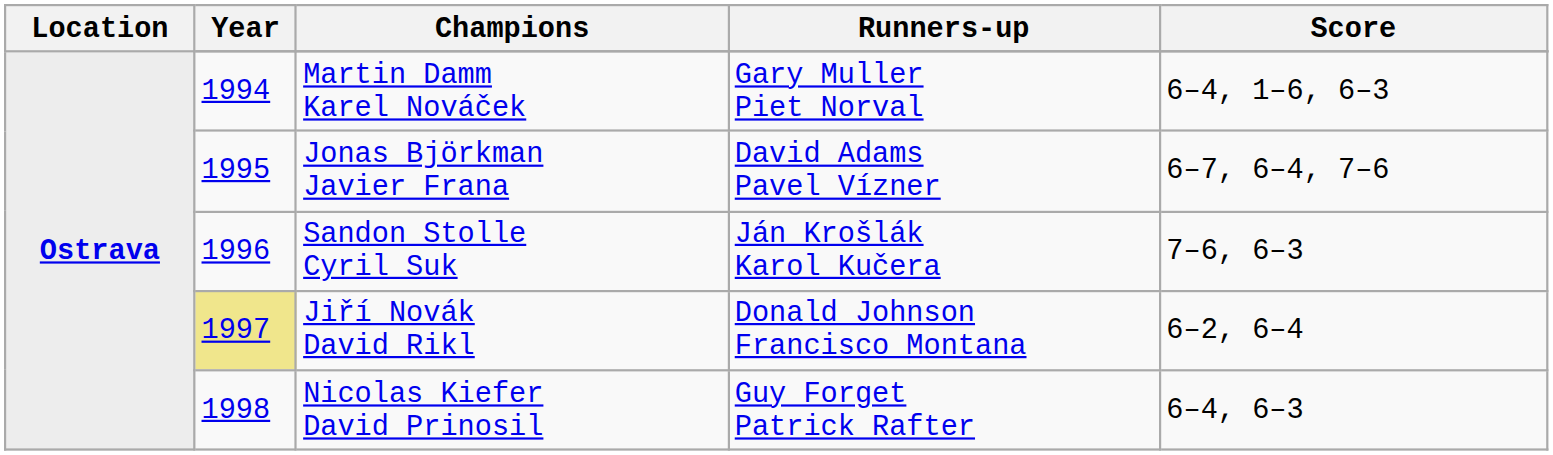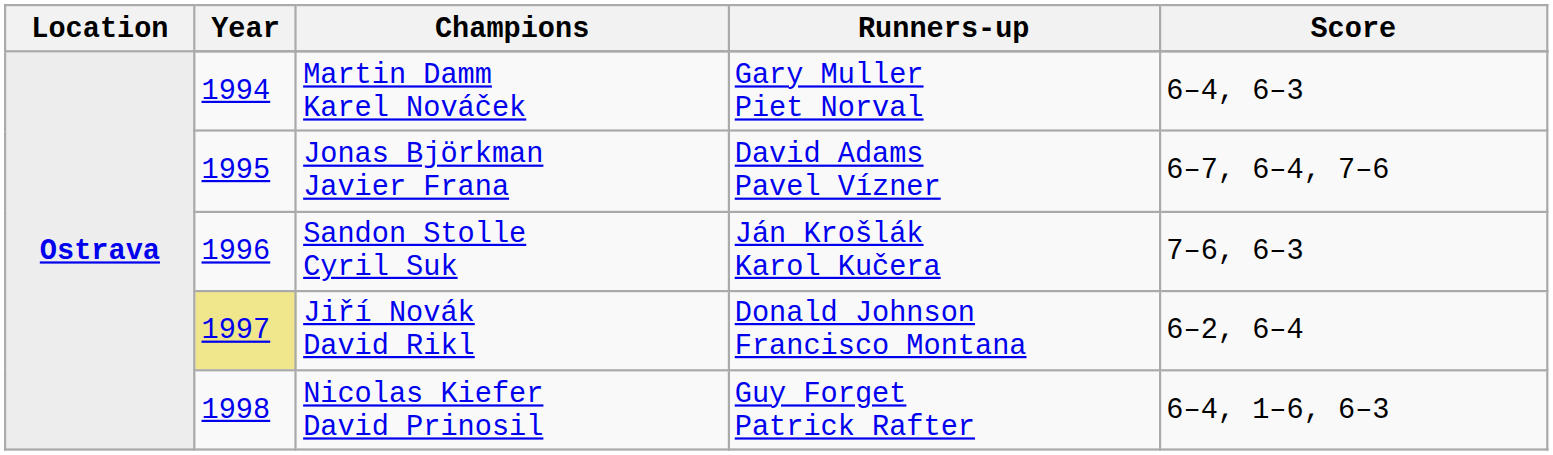Martin Damm Karel Nováček | Score: 6–4, 1–6, 6–3 -> 6–4, 6–3
Nicolas Kiefer David Prinosil | Score: 6–4, 6–3 -> 6–4, 1–6, 6–3
